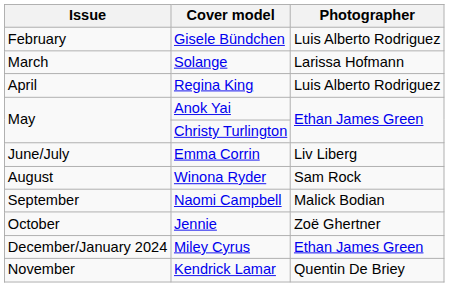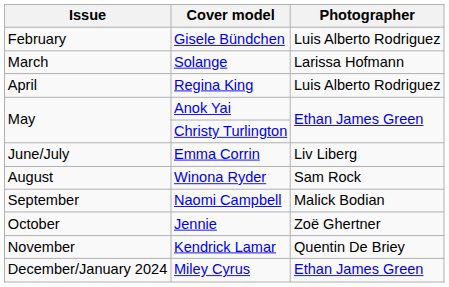rows swapped: Kendrick Lamar <-> Miley Cyrus
